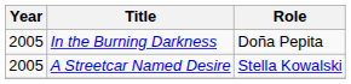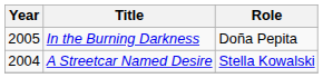A Streetcar Named Desire | Year: 2005 -> 2004
